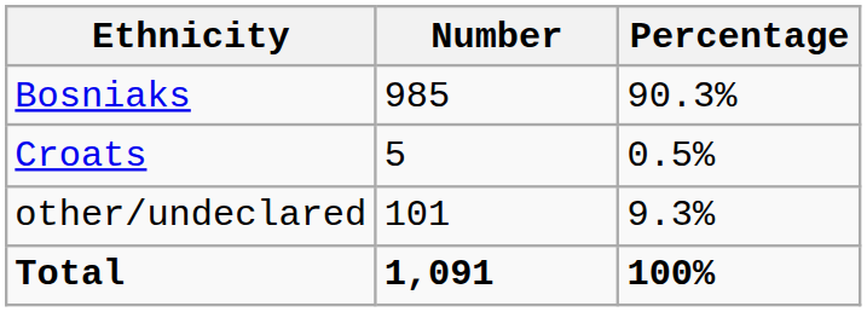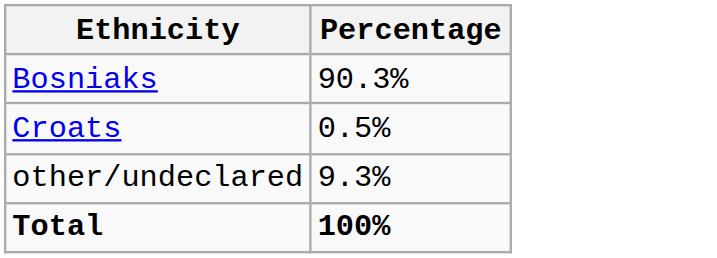- column: Number | 985 | 5 | 101 | 1,091
